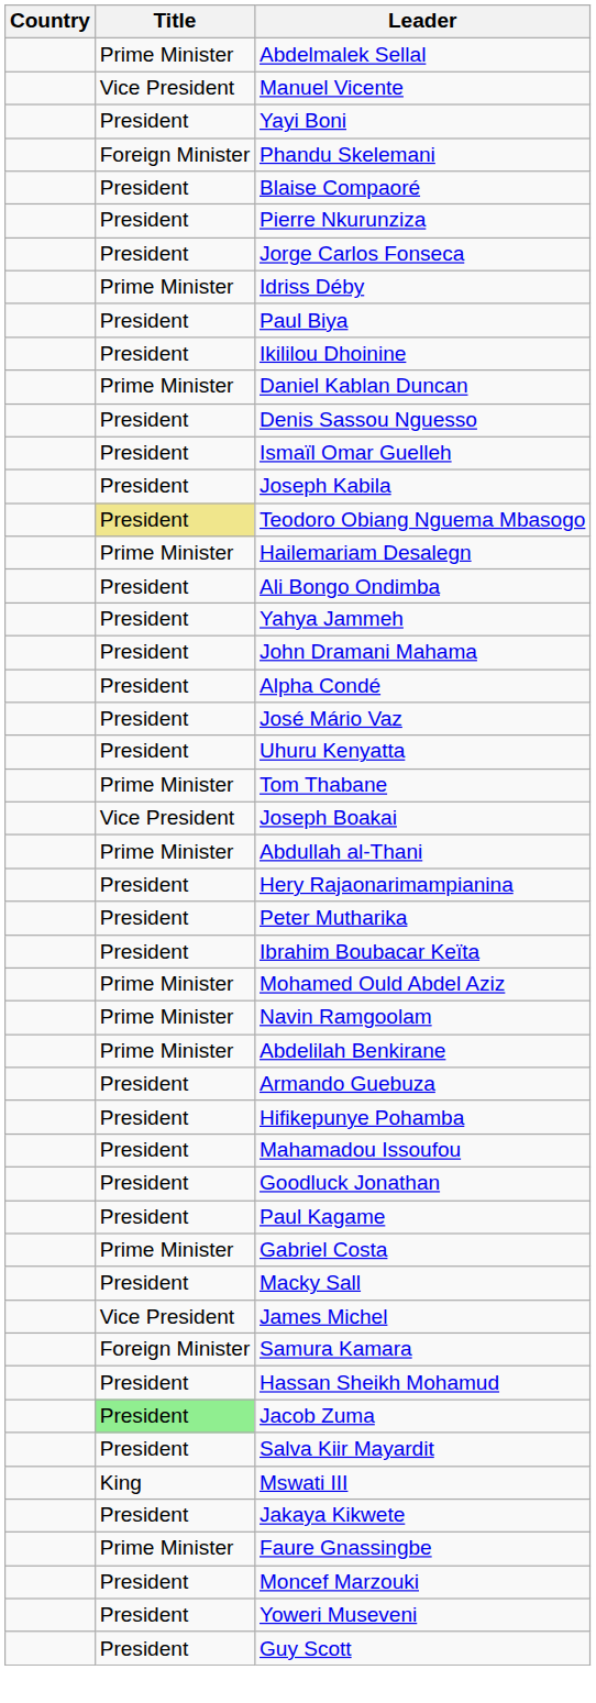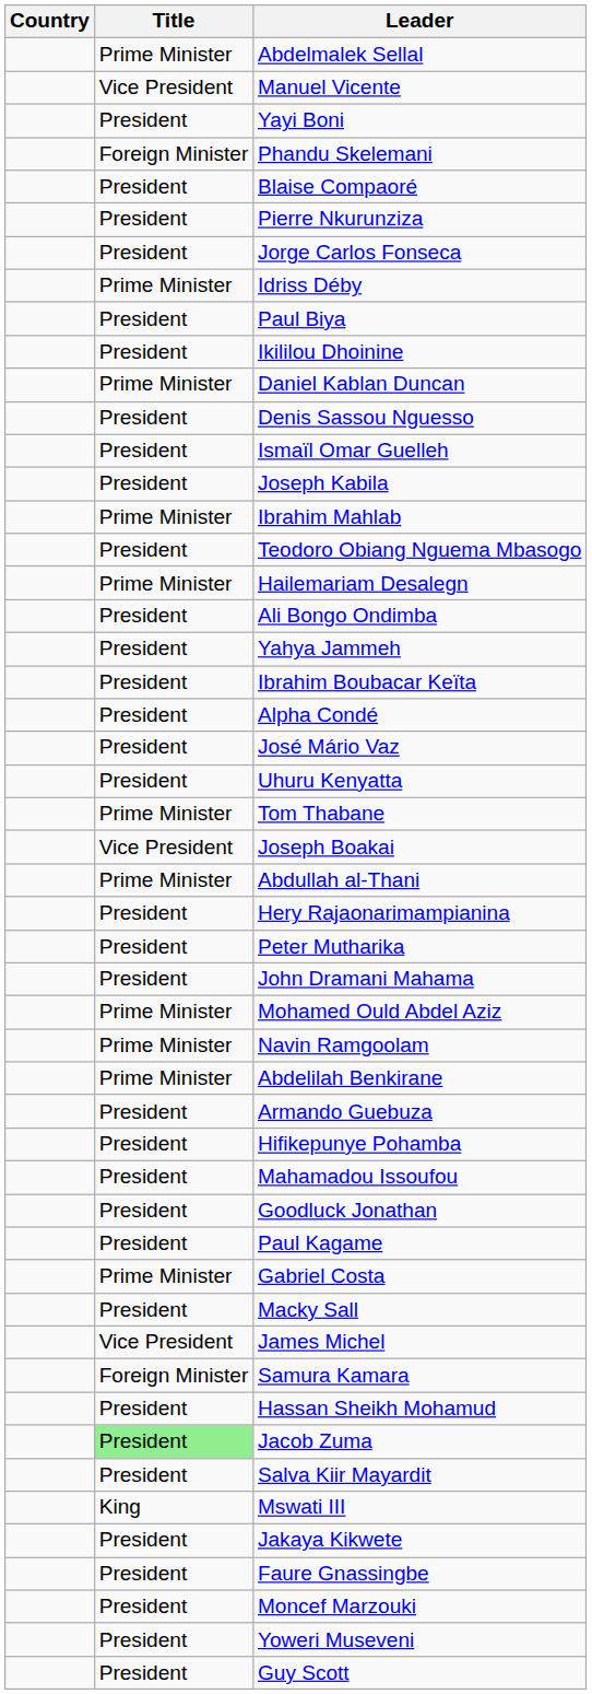+ row: Prime Minister | Ibrahim Mahlab
Teodoro Obiang Nguema Mbasogo | Title: khaki background -> no background
rows swapped: John Dramani Mahama <-> Ibrahim Boubacar Keïta
Faure Gnassingbe | Title: Prime Minister -> President
